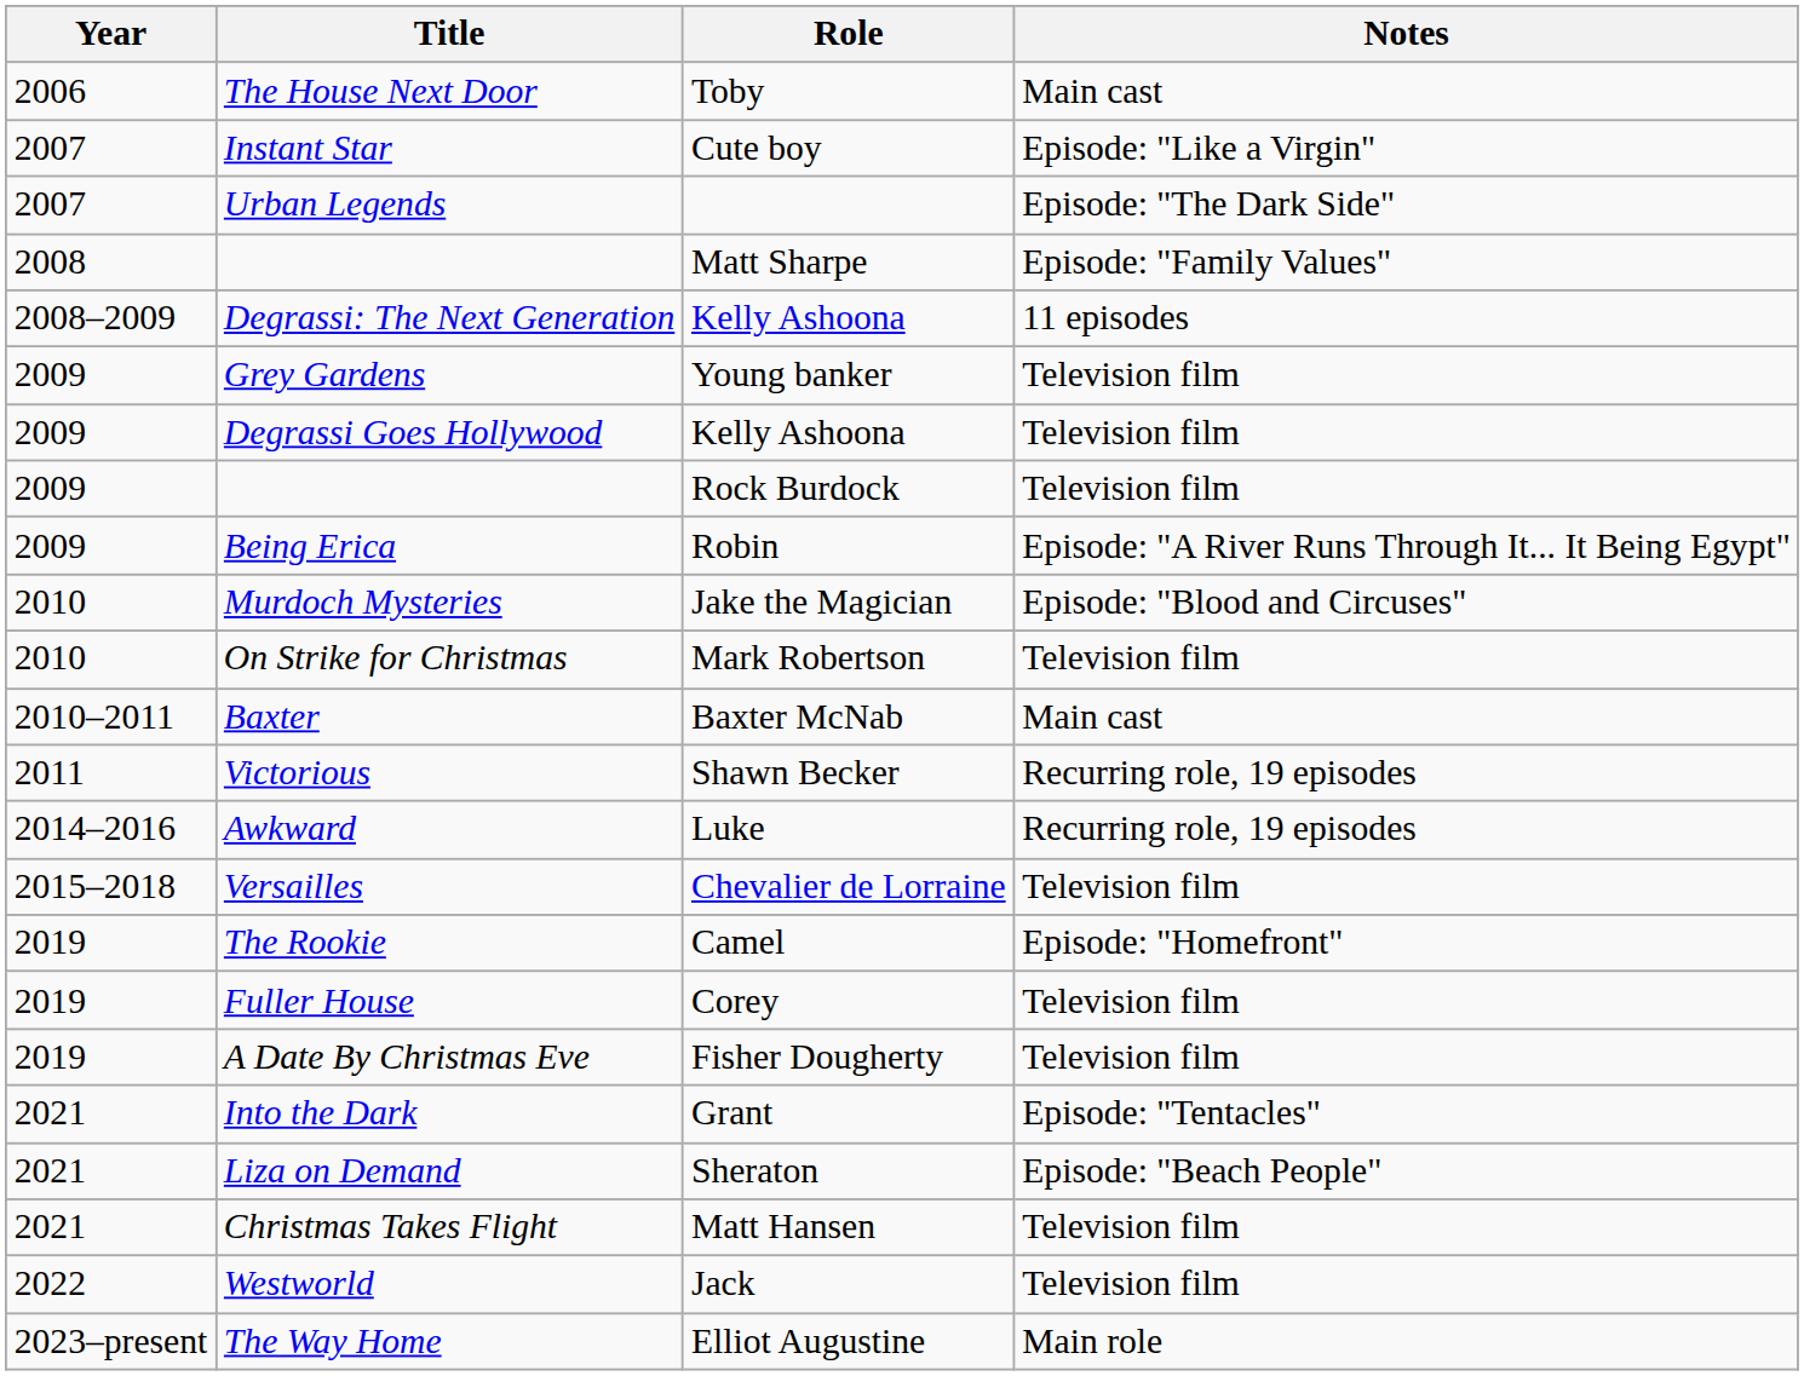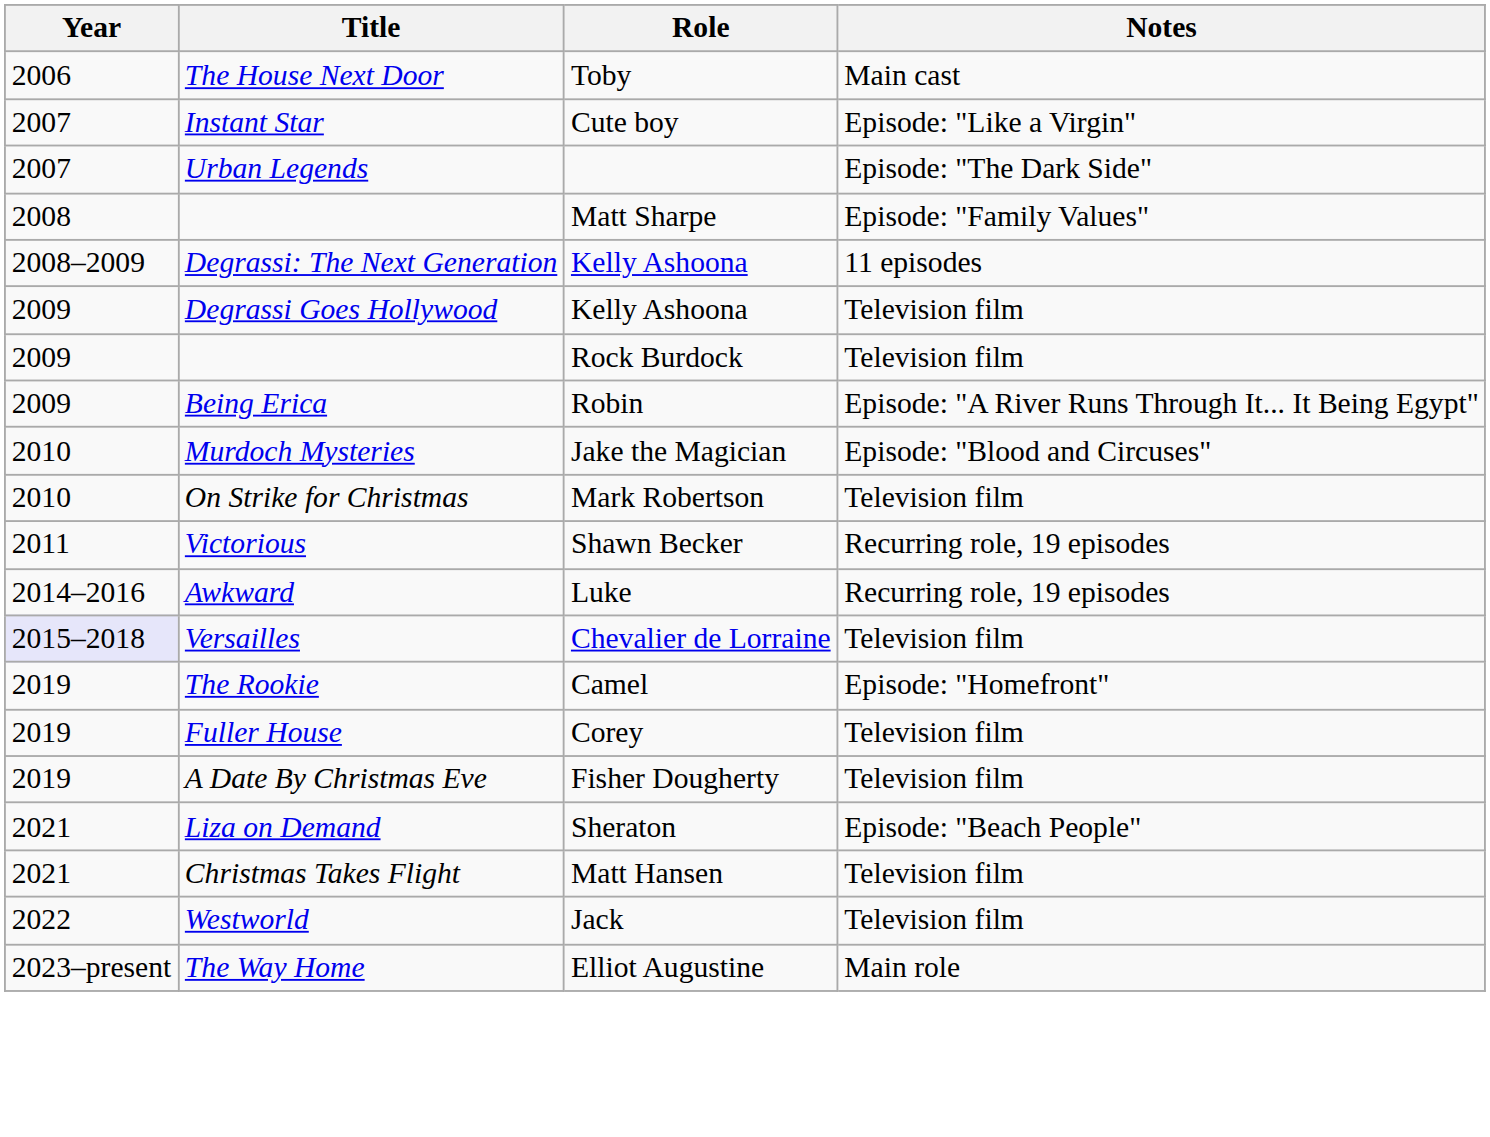- row: 2009 | Grey Gardens | Young banker | Television film
- row: 2010–2011 | Baxter | Baxter McNab | Main cast
Versailles | Year: no background -> lavender background
- row: 2021 | Into the Dark | Grant | Episode: "Tentacles"
